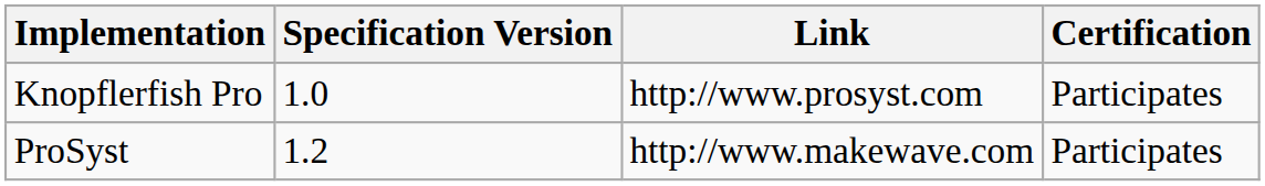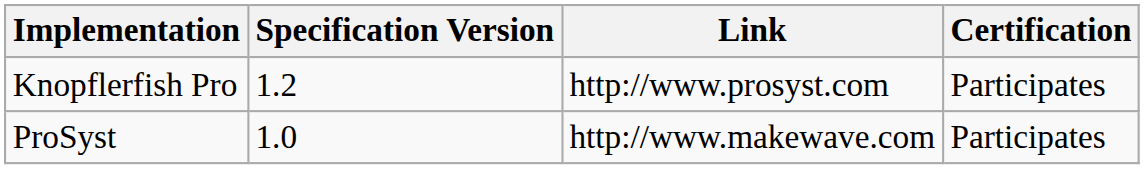Knopflerfish Pro | Specification Version: 1.0 -> 1.2
ProSyst | Specification Version: 1.2 -> 1.0
